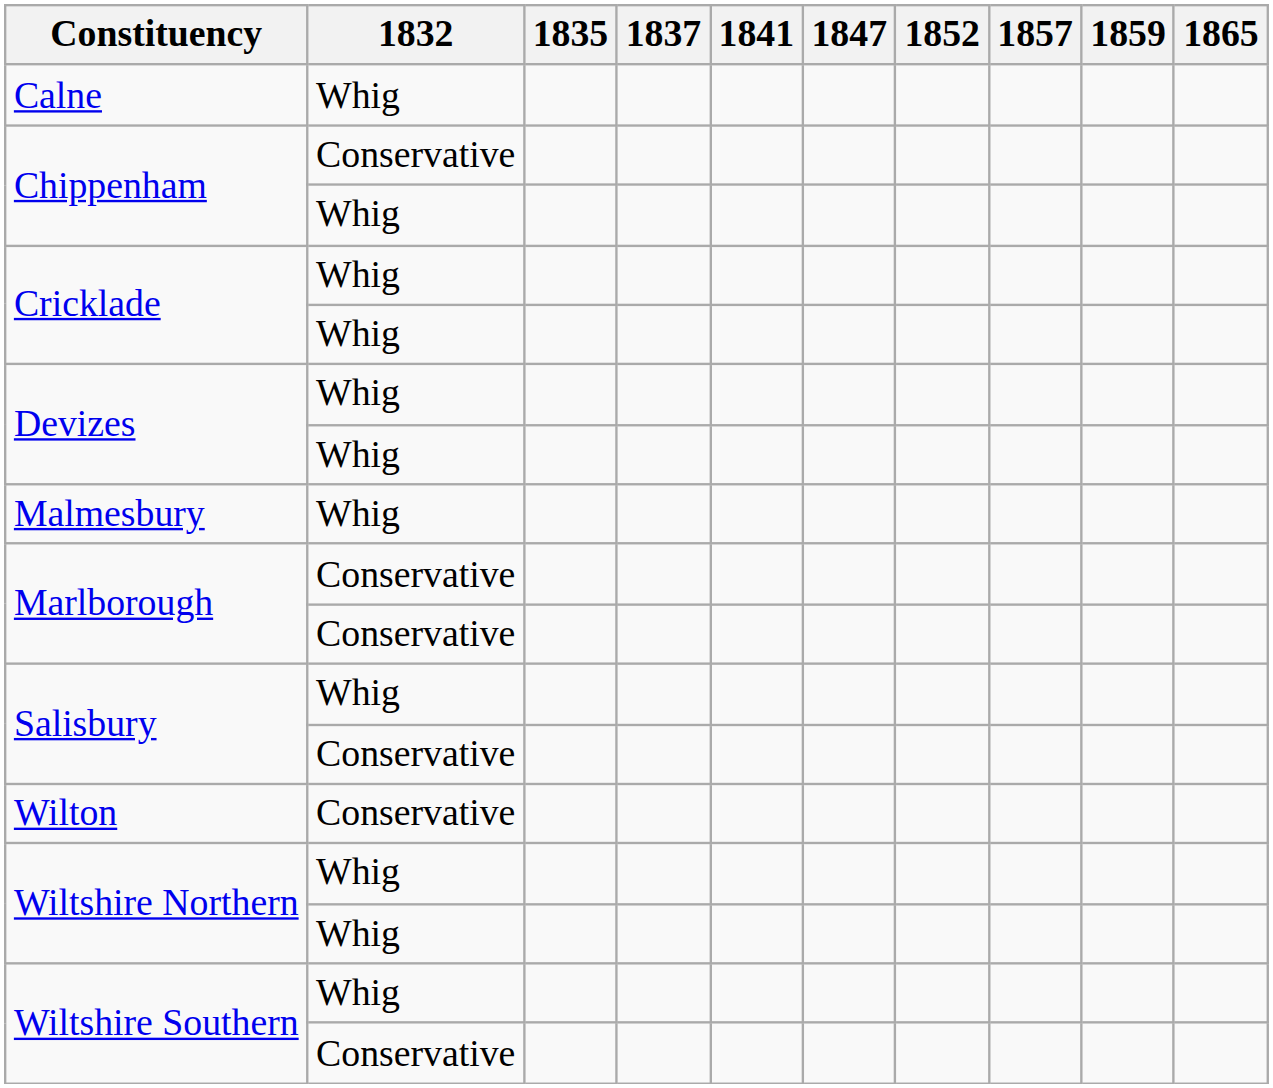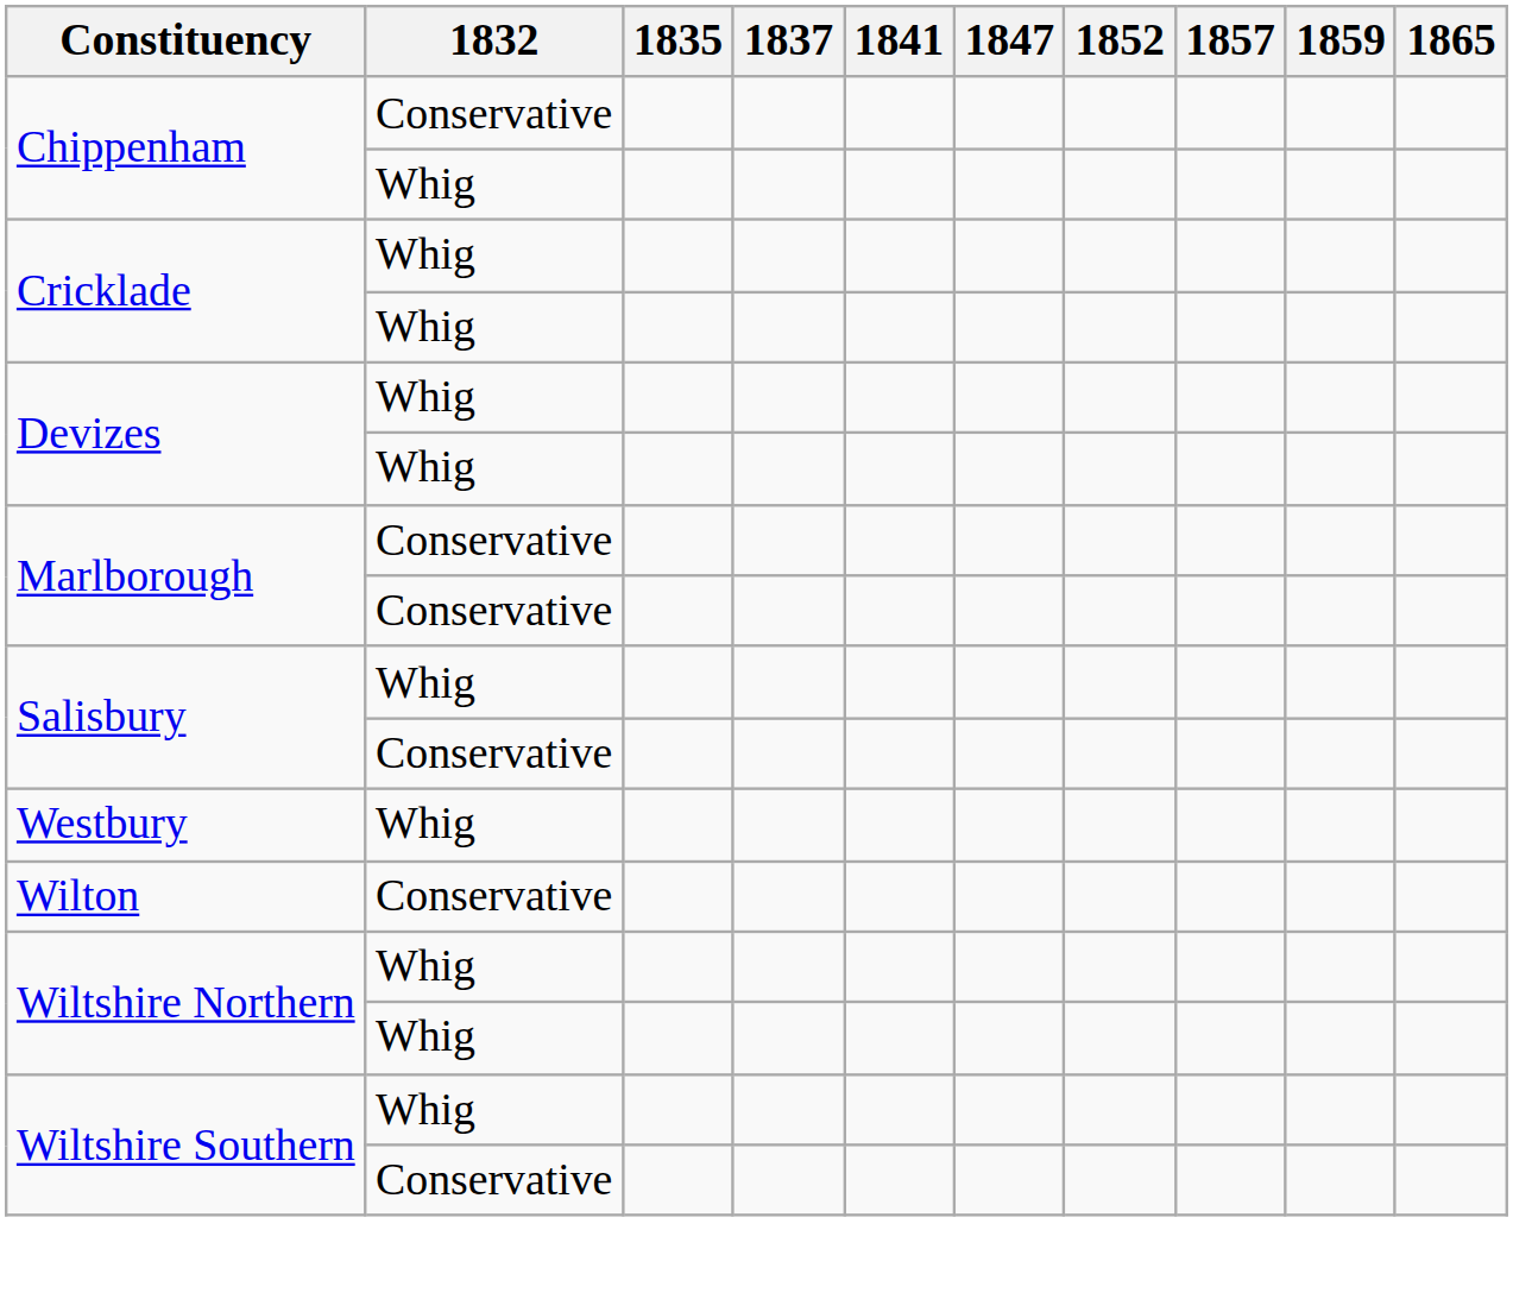- row: Calne | Whig
- row: Malmesbury | Whig
+ row: Westbury | Whig
